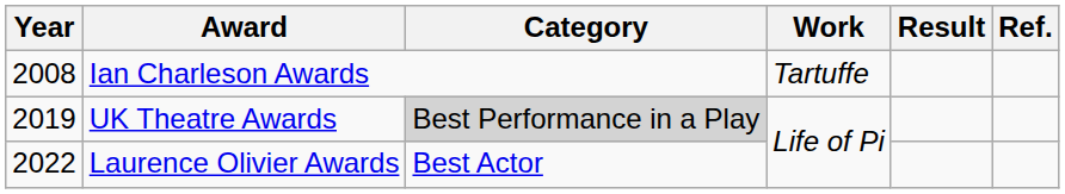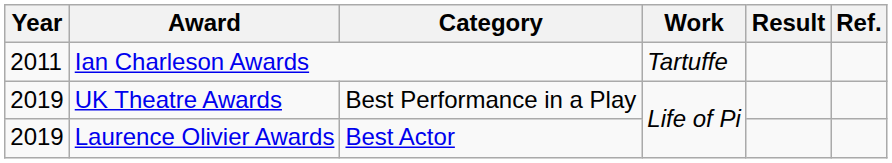Ian Charleson Awards | Year: 2008 -> 2011
UK Theatre Awards | Category: lightgrey background -> no background
Laurence Olivier Awards | Year: 2022 -> 2019
